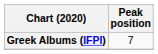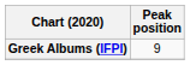Greek Albums (IFPI) | Peak position: 7 -> 9
